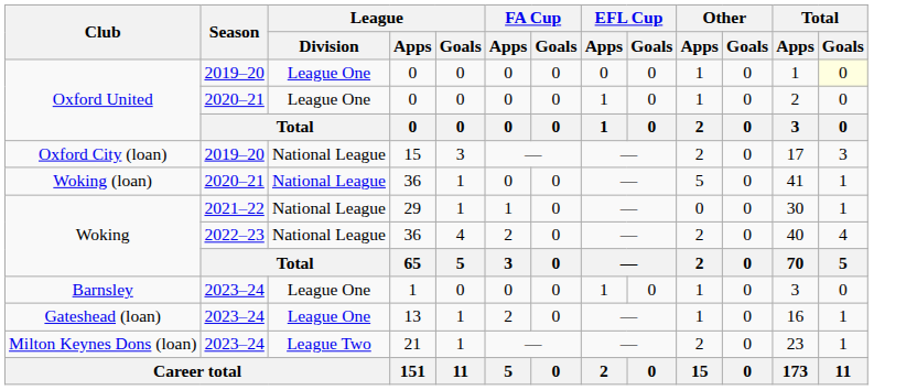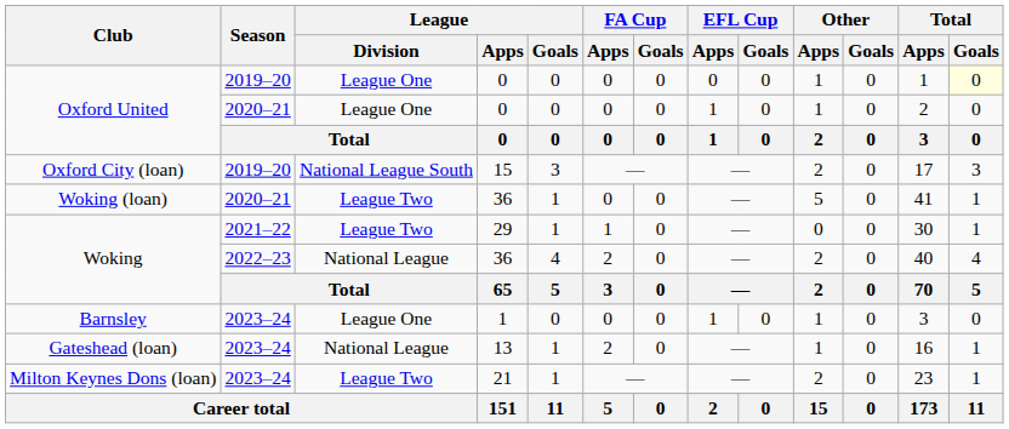Oxford City (loan) | League / Division: National League -> National League South
Woking (loan) | League / Division: National League -> League Two
Woking / 2021–22 | League / Division: National League -> League Two
Gateshead (loan) | League / Division: League One -> National League
